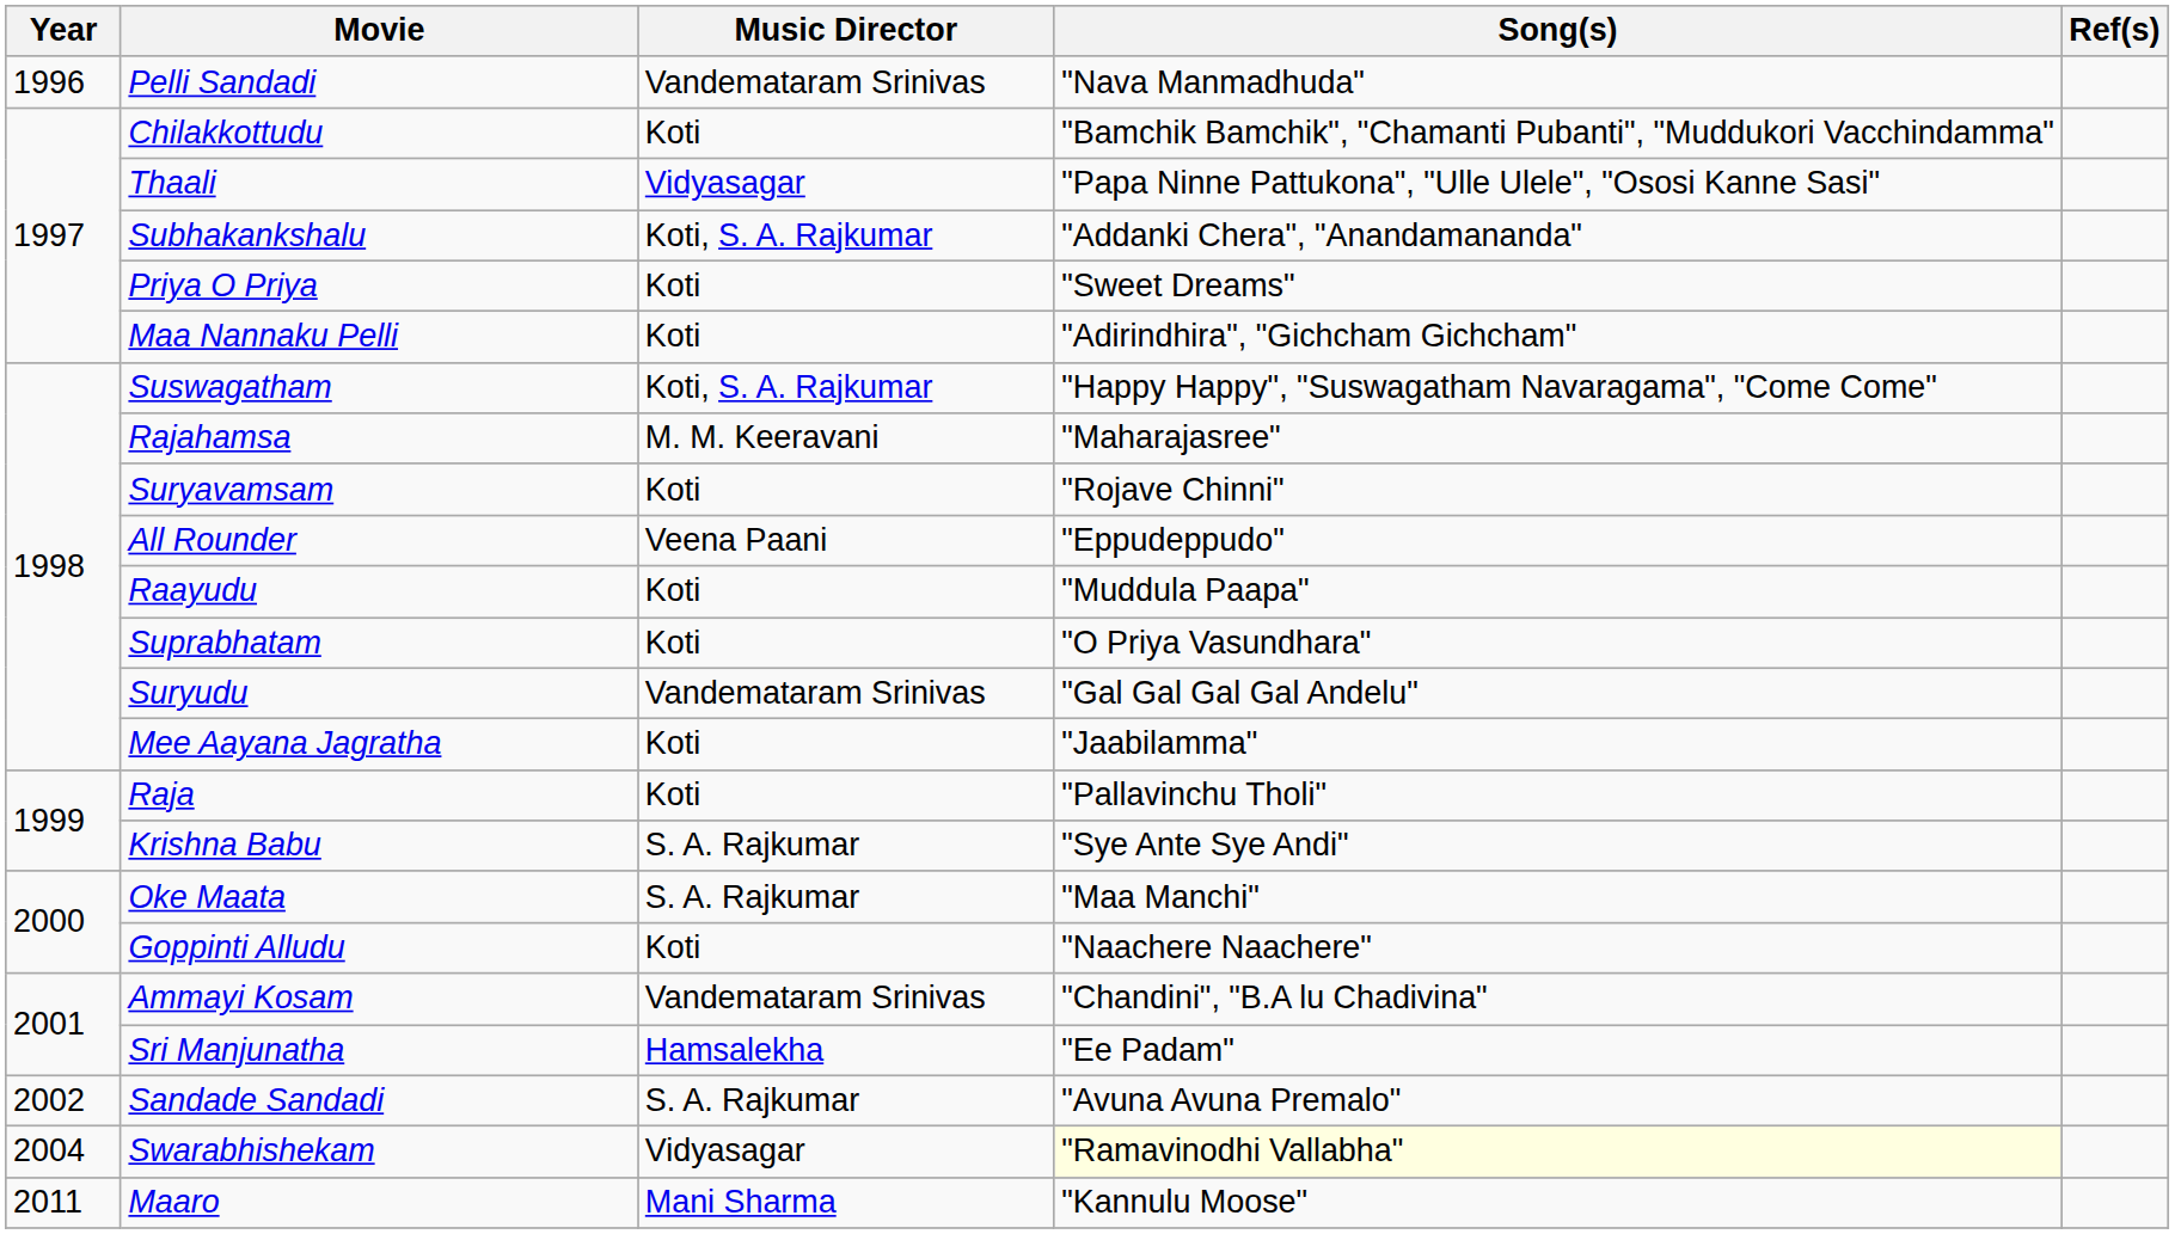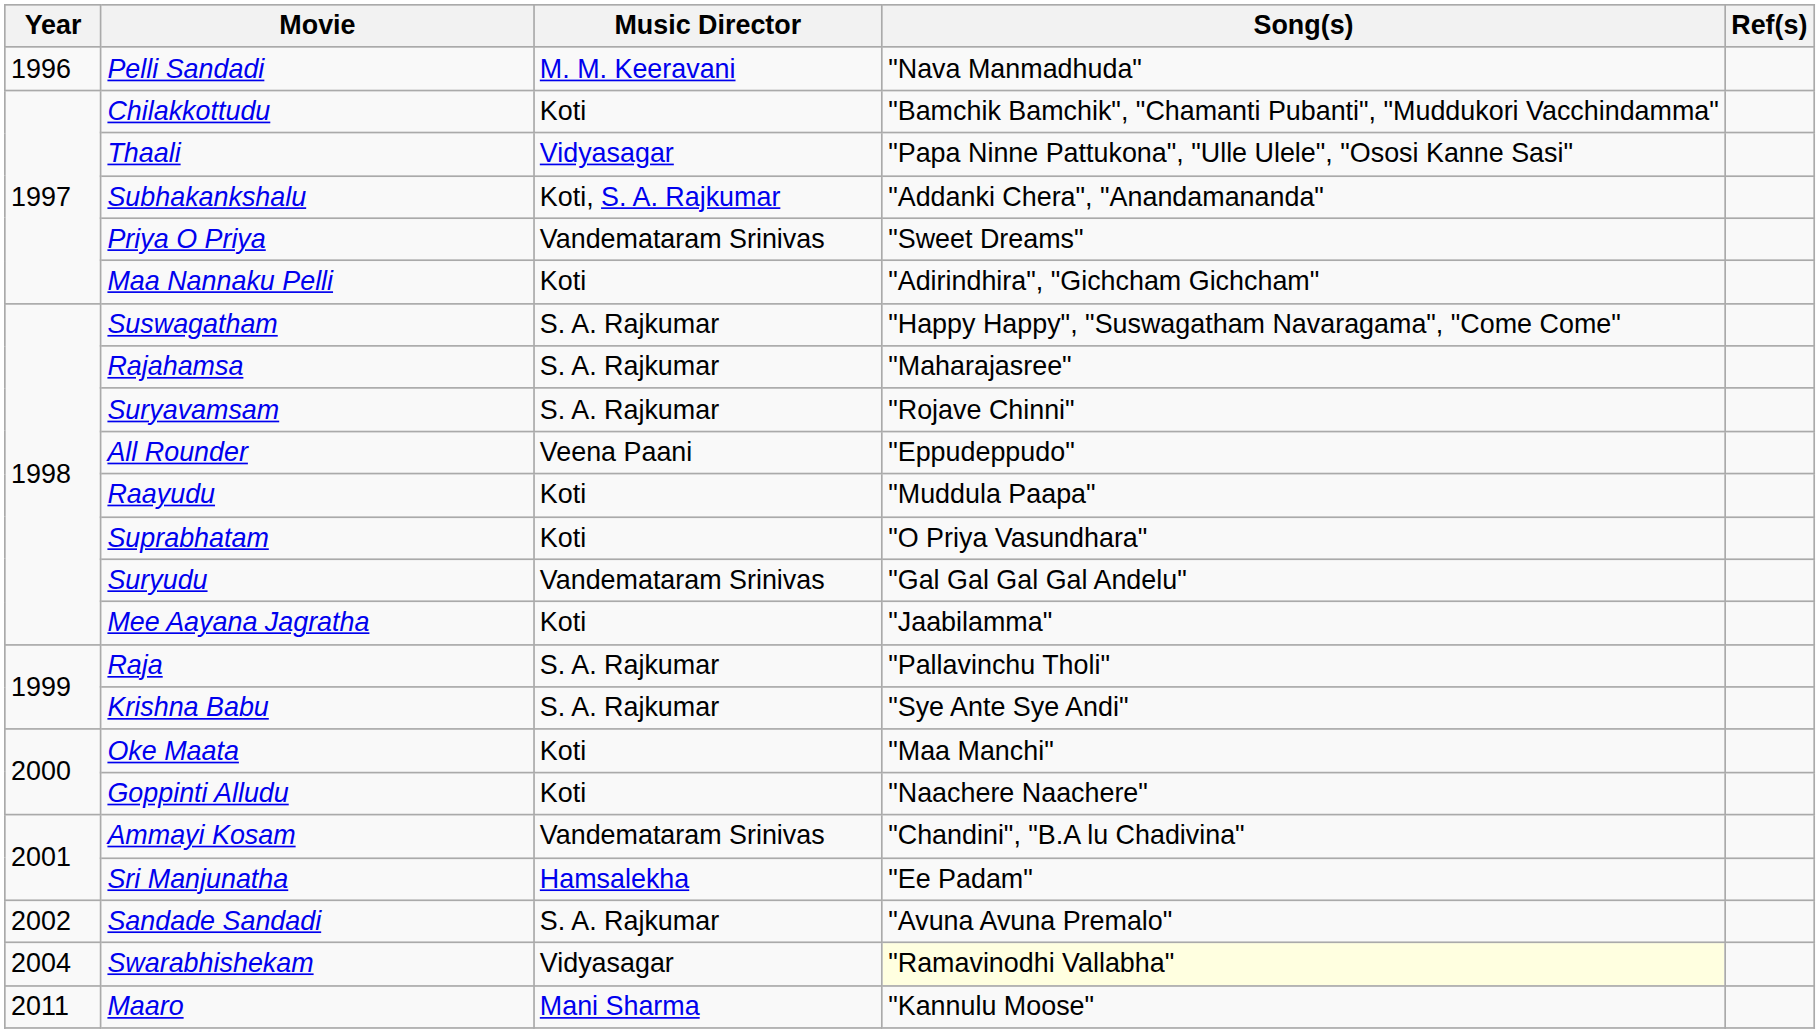Pelli Sandadi | Music Director: Vandemataram Srinivas -> M. M. Keeravani
Priya O Priya | Music Director: Koti -> Vandemataram Srinivas
Suswagatham | Music Director: Koti, S. A. Rajkumar -> S. A. Rajkumar
Rajahamsa | Music Director: M. M. Keeravani -> S. A. Rajkumar
Suryavamsam | Music Director: Koti -> S. A. Rajkumar
Raja | Music Director: Koti -> S. A. Rajkumar
Oke Maata | Music Director: S. A. Rajkumar -> Koti
